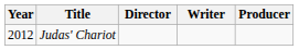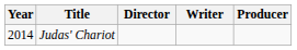Judas' Chariot | Year: 2012 -> 2014
